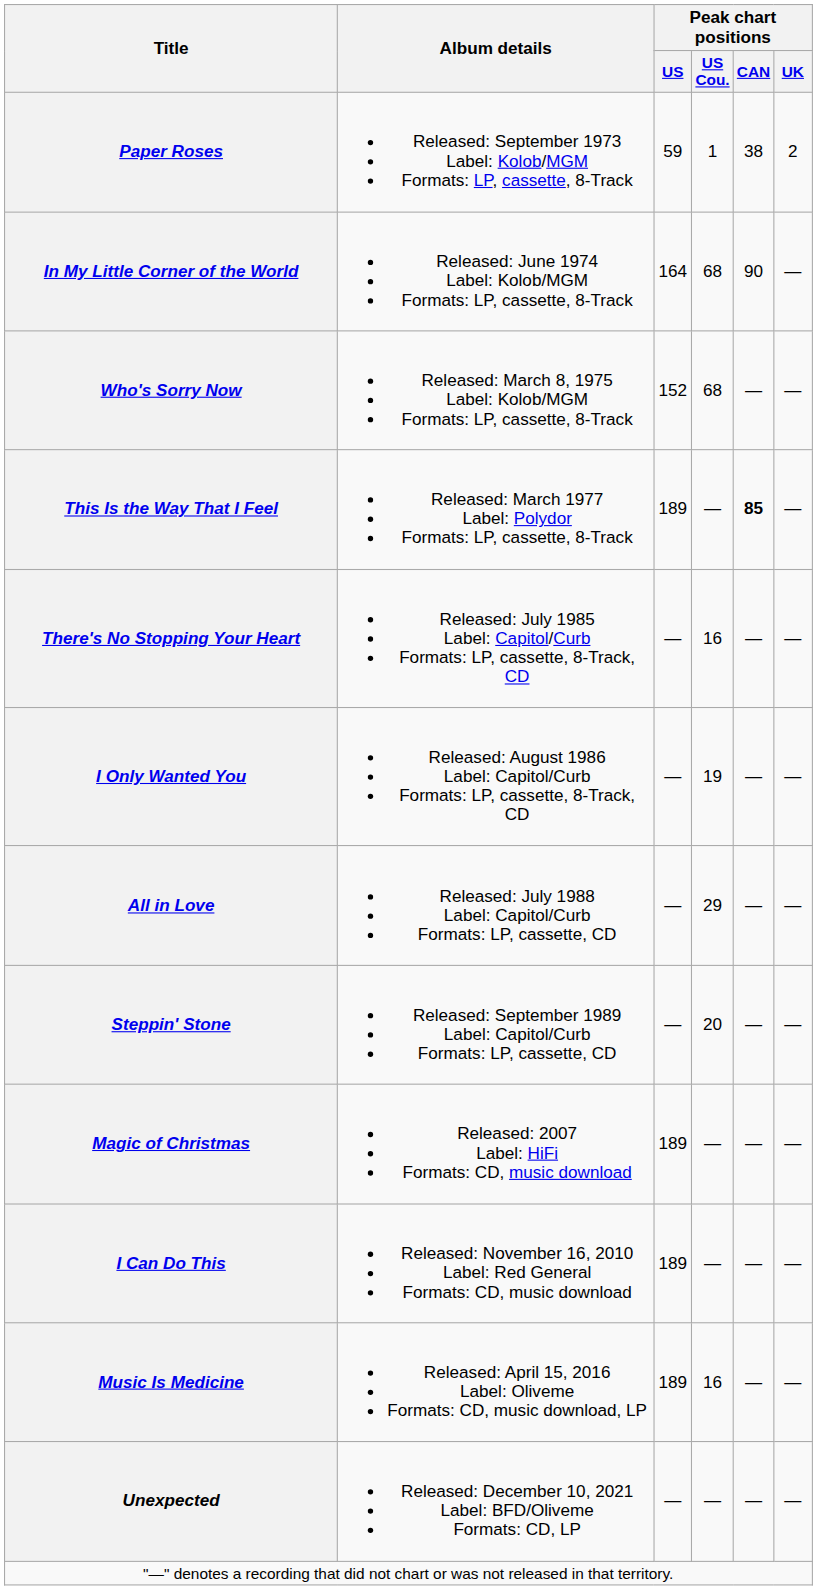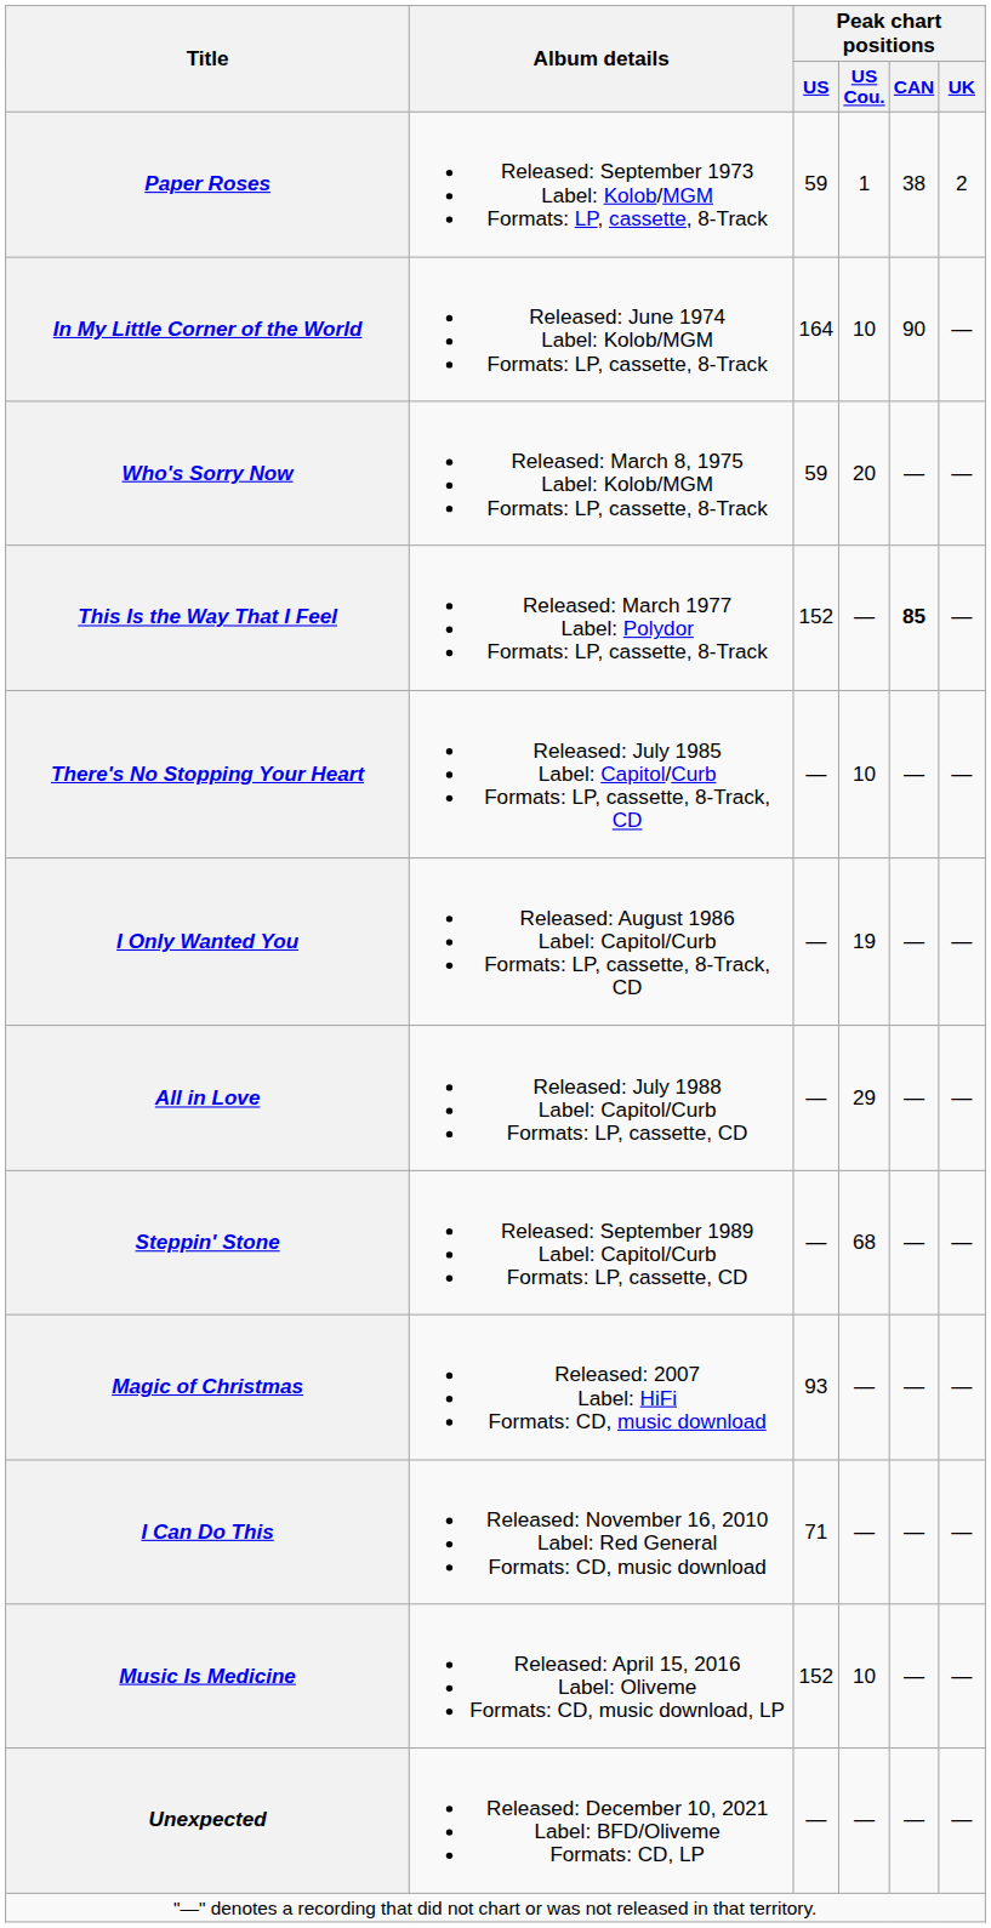In My Little Corner of the World | Peak chart positions / US Cou.: 68 -> 10
Who's Sorry Now | Peak chart positions / US: 152 -> 59
Who's Sorry Now | Peak chart positions / US Cou.: 68 -> 20
This Is the Way That I Feel | Peak chart positions / US: 189 -> 152
There's No Stopping Your Heart | Peak chart positions / US Cou.: 16 -> 10
Steppin' Stone | Peak chart positions / US Cou.: 20 -> 68
Magic of Christmas | Peak chart positions / US: 189 -> 93
I Can Do This | Peak chart positions / US: 189 -> 71
Music Is Medicine | Peak chart positions / US: 189 -> 152
Music Is Medicine | Peak chart positions / US Cou.: 16 -> 10
